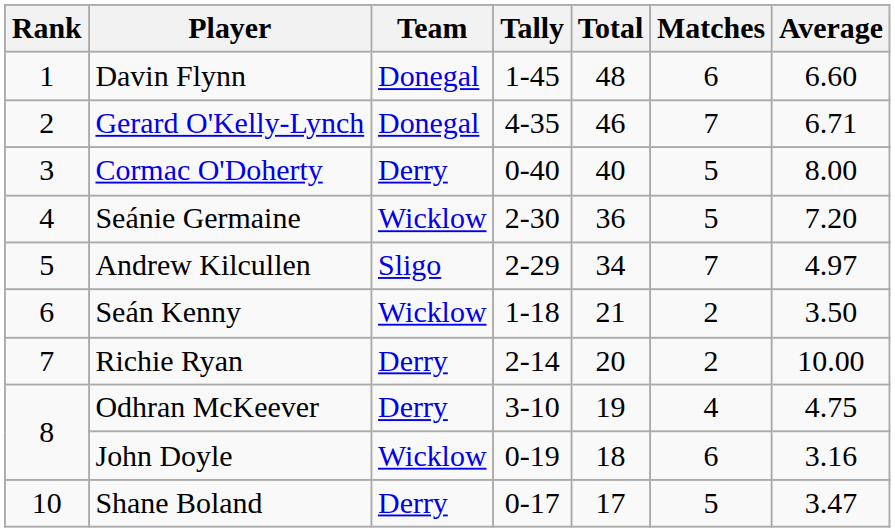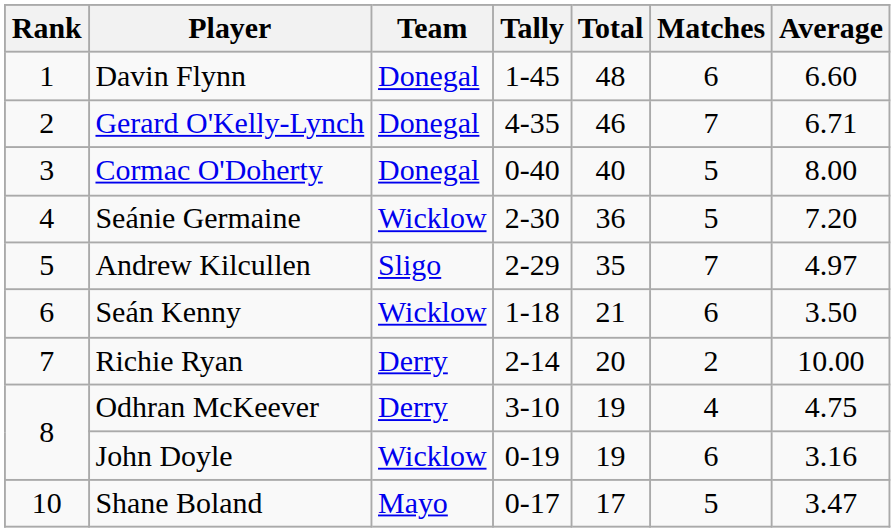Cormac O'Doherty | Team: Derry -> Donegal
Andrew Kilcullen | Total: 34 -> 35
Seán Kenny | Matches: 2 -> 6
John Doyle | Total: 18 -> 19
Shane Boland | Team: Derry -> Mayo
